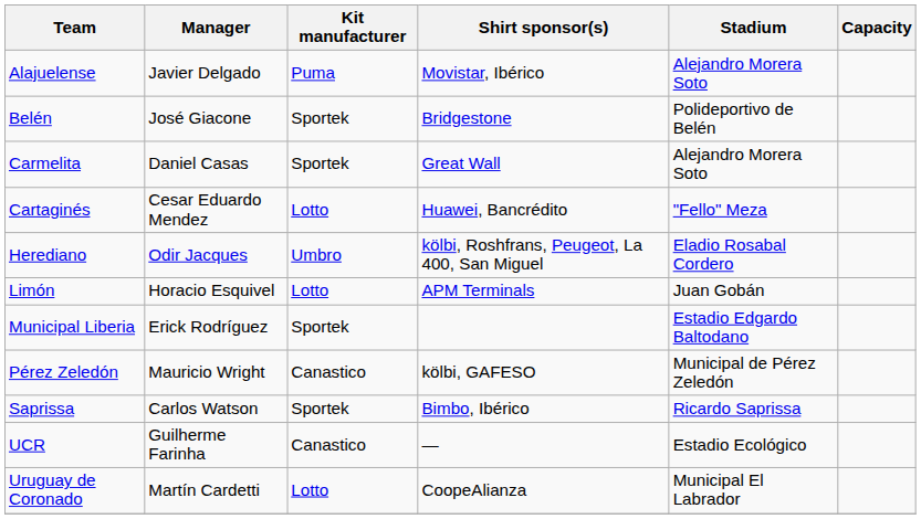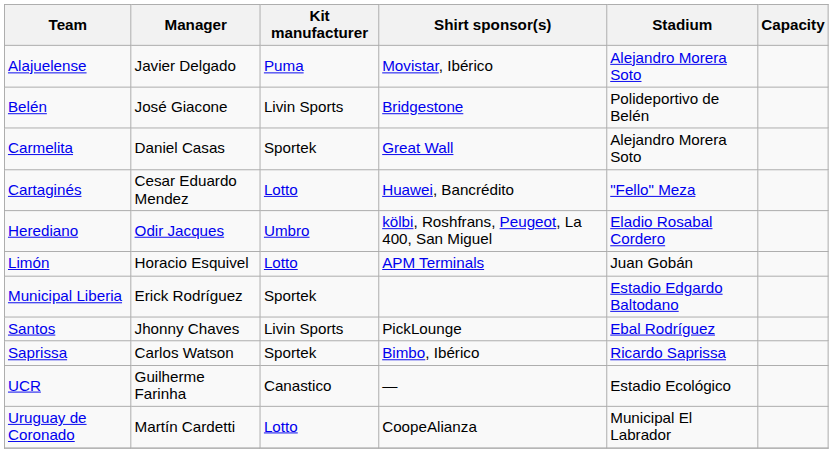Belén | Kit manufacturer: Sportek -> Livin Sports
- row: Pérez Zeledón | Mauricio Wright | Canastico | kölbi, GAFESO | Municipal de Pérez Zeledón
+ row: Santos | Jhonny Chaves | Livin Sports | PickLounge | Ebal Rodríguez
